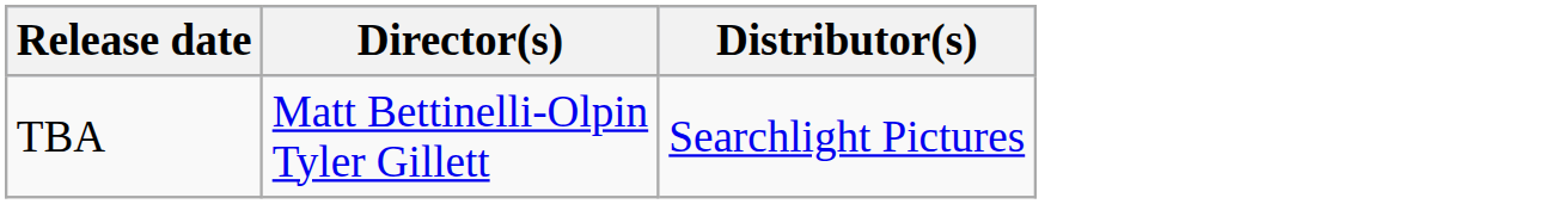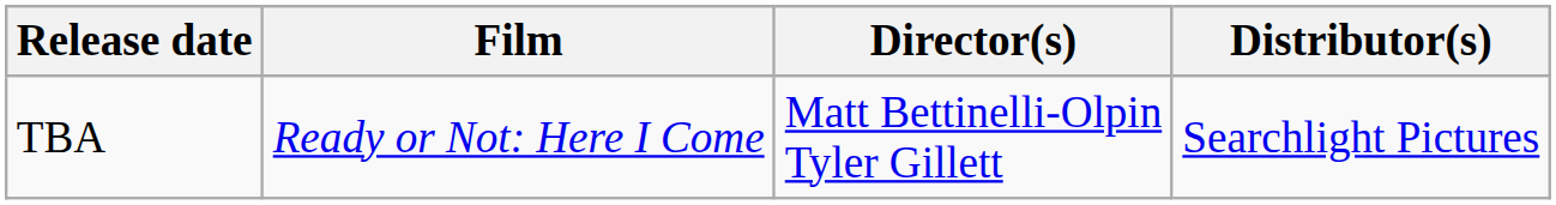+ column: Film | Ready or Not: Here I Come
